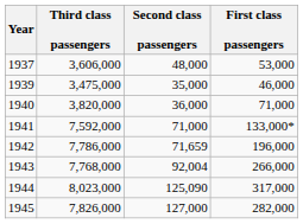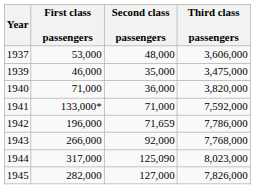columns swapped: First class passengers <-> Third class passengers
1943 | Second class passengers: 92,004 -> 92,000
